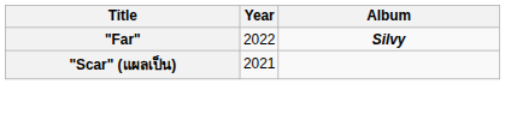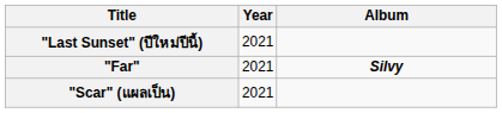+ row: "Last Sunset" (ปีใหม่ปีนี้) | 2021
"Far" | Year: 2022 -> 2021
